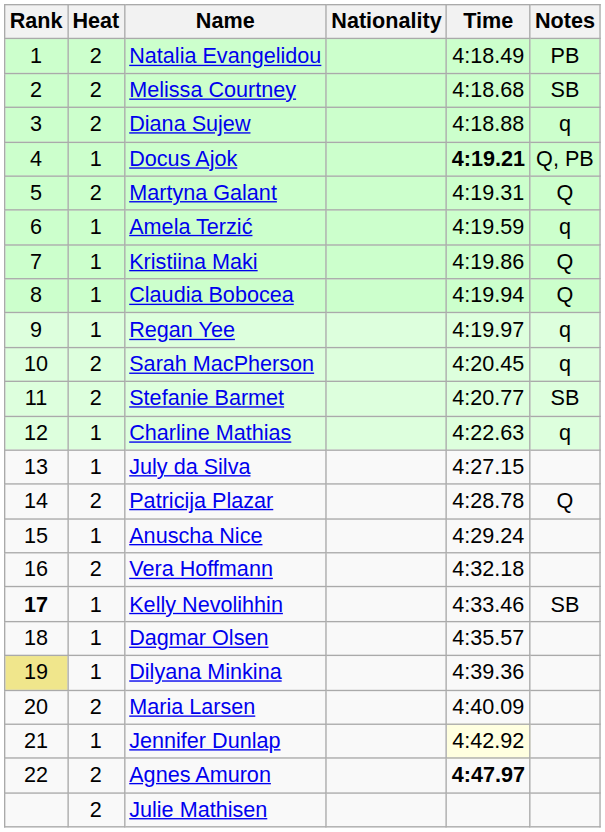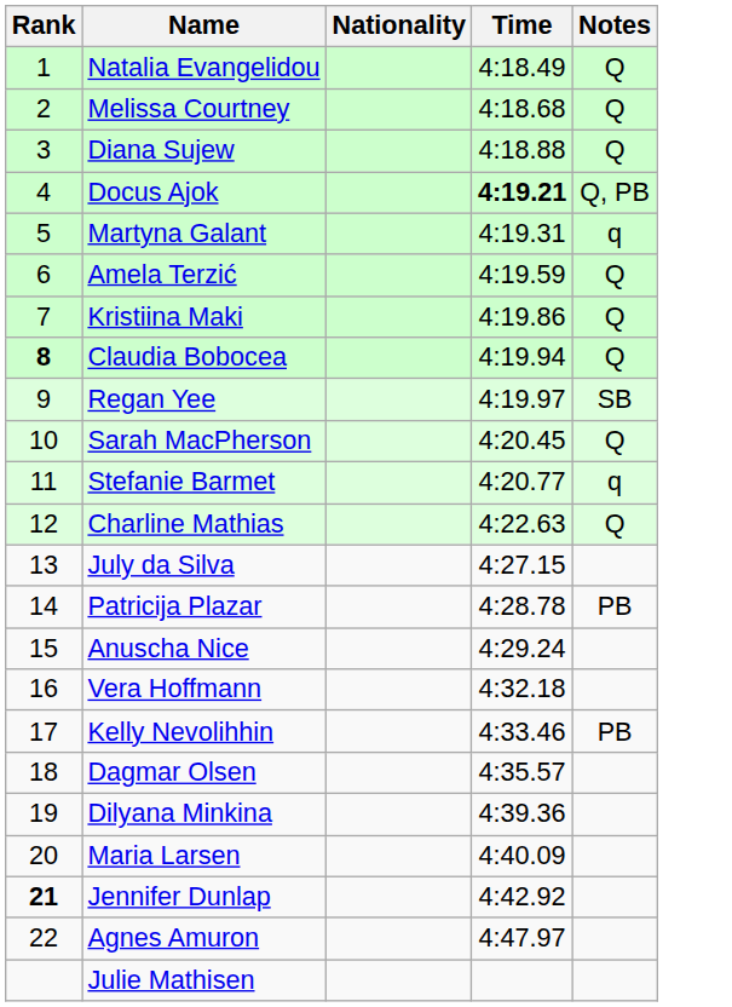- column: Heat | 2 | 2 | 2 | 1 | 2 | 1 | 1 | 1 | 1 | 2 | 2 | 1 | 1 | 2 | 1 | 2 | 1 | 1 | 1 | 2 | 1 | 2 | 2
Natalia Evangelidou | Notes: PB -> Q
Melissa Courtney | Notes: SB -> Q
Diana Sujew | Notes: q -> Q
Martyna Galant | Notes: Q -> q
Amela Terzić | Notes: q -> Q
Claudia Bobocea | Rank: normal -> bold
Regan Yee | Notes: q -> SB
Sarah MacPherson | Notes: q -> Q
Stefanie Barmet | Notes: SB -> q
Charline Mathias | Notes: q -> Q
Patricija Plazar | Notes: Q -> PB
Kelly Nevolihhin | Rank: bold -> normal
Kelly Nevolihhin | Notes: SB -> PB
Dilyana Minkina | Rank: khaki background -> no background
Jennifer Dunlap | Rank: normal -> bold
Jennifer Dunlap | Time: lightyellow background -> no background
Agnes Amuron | Time: bold -> normal
